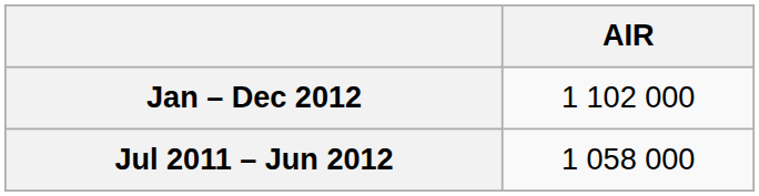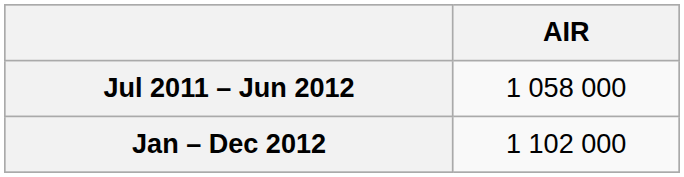rows swapped: Jan – Dec 2012 <-> Jul 2011 – Jun 2012
